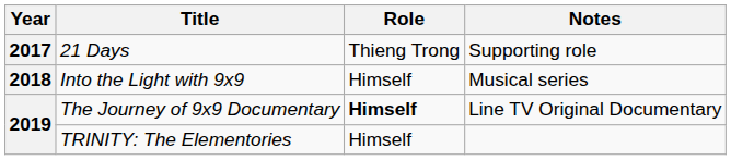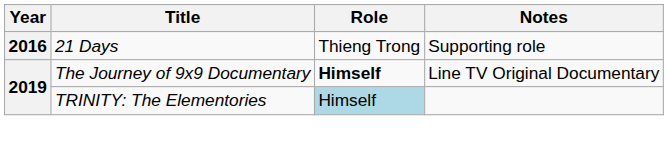21 Days | Year: 2017 -> 2016
- row: 2018 | Into the Light with 9x9 | Himself | Musical series
TRINITY: The Elementories | Role: no background -> lightblue background
